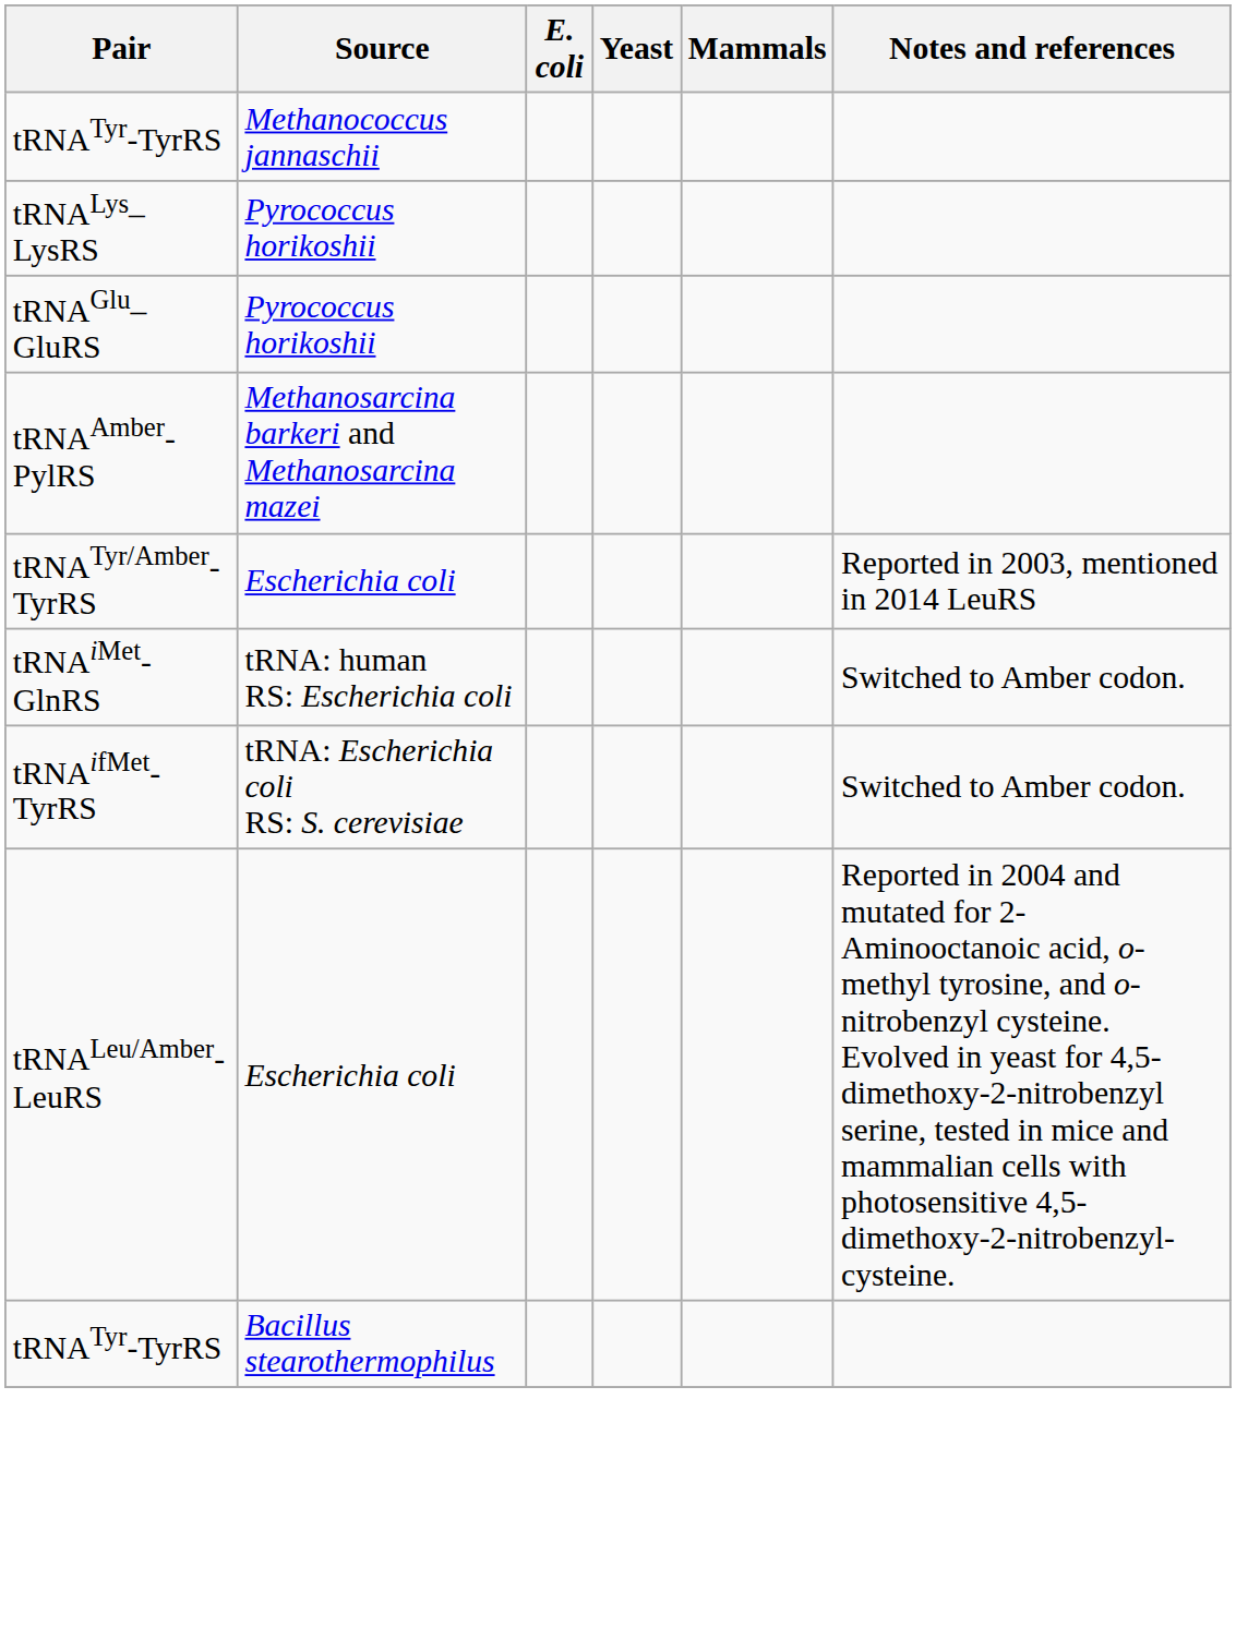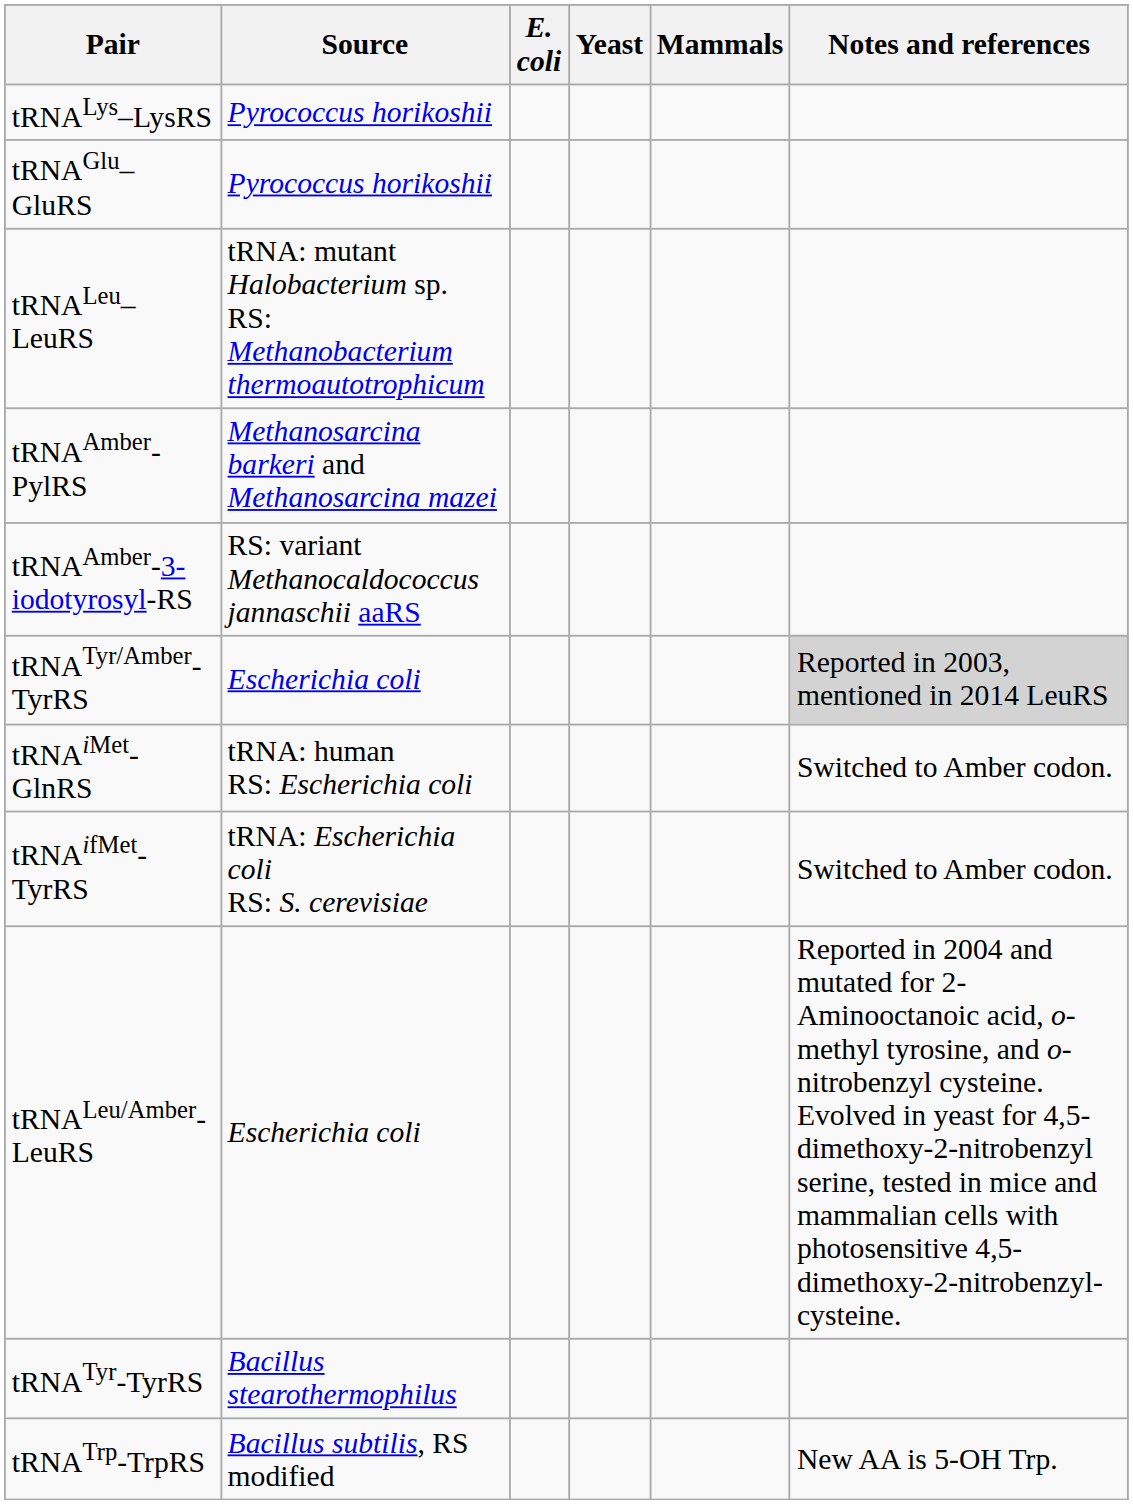- row: tRNATyr-TyrRS | Methanococcus jannaschii
+ row: tRNALeu–LeuRS | tRNA: mutant Halobacterium sp. RS: Methanobacterium thermoautotrophicum
+ row: tRNAAmber-3-iodotyrosyl-RS | RS: variant Methanocaldococcus jannaschii aaRS
tRNATyr/Amber-TyrRS | Notes and references: no background -> lightgrey background
+ row: tRNATrp-TrpRS | Bacillus subtilis, RS modified | New AA is 5-OH Trp.
